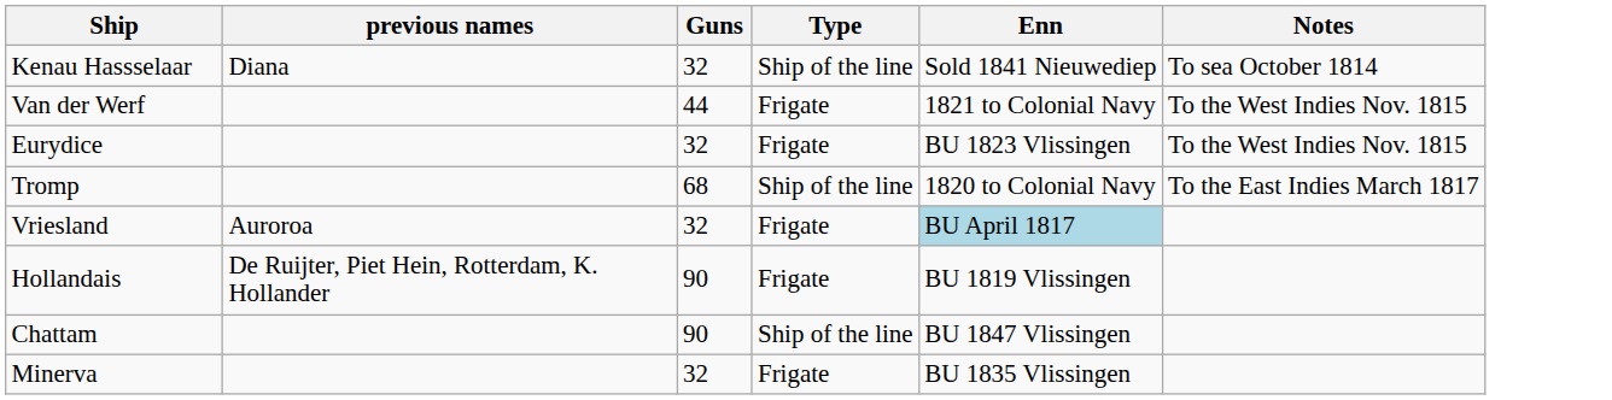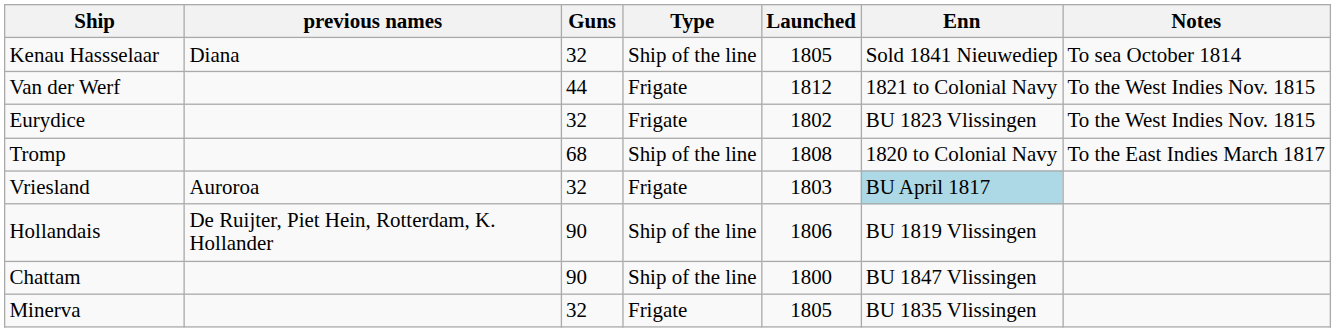+ column: Launched | 1805 | 1812 | 1802 | 1808 | 1803 | 1806 | 1800 | 1805
Hollandais | Type: Frigate -> Ship of the line
